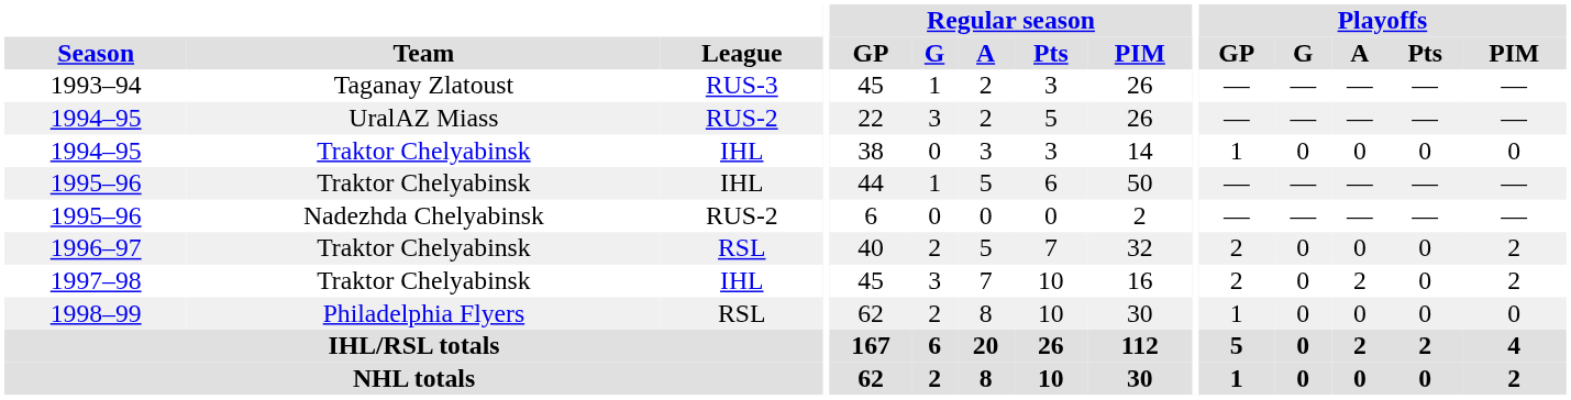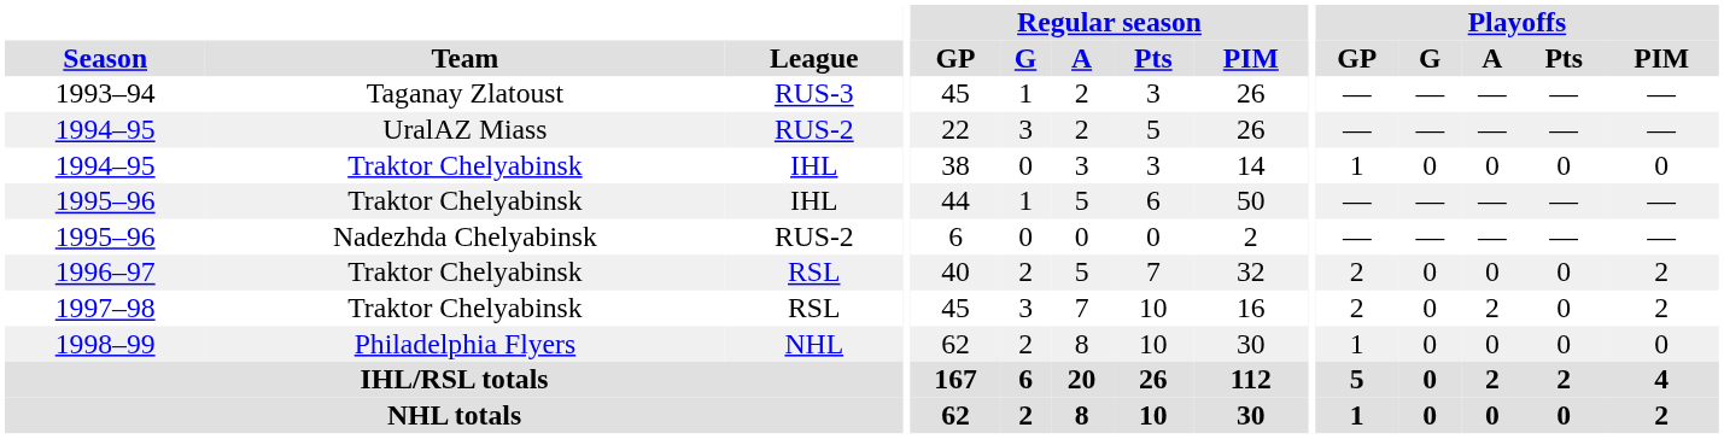1997–98 | League: IHL -> RSL
1998–99 | League: RSL -> NHL
